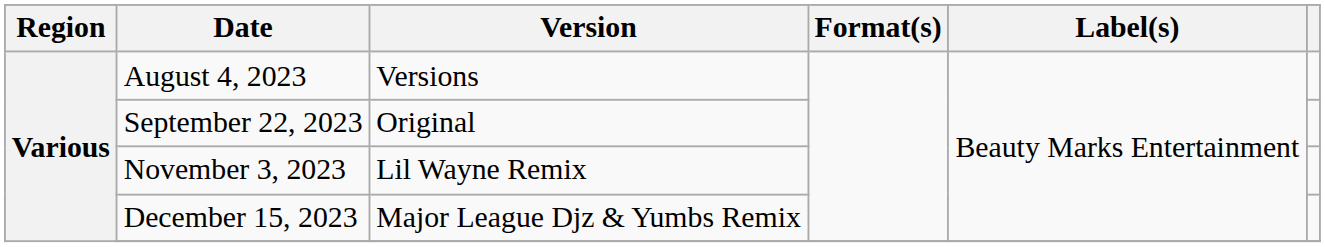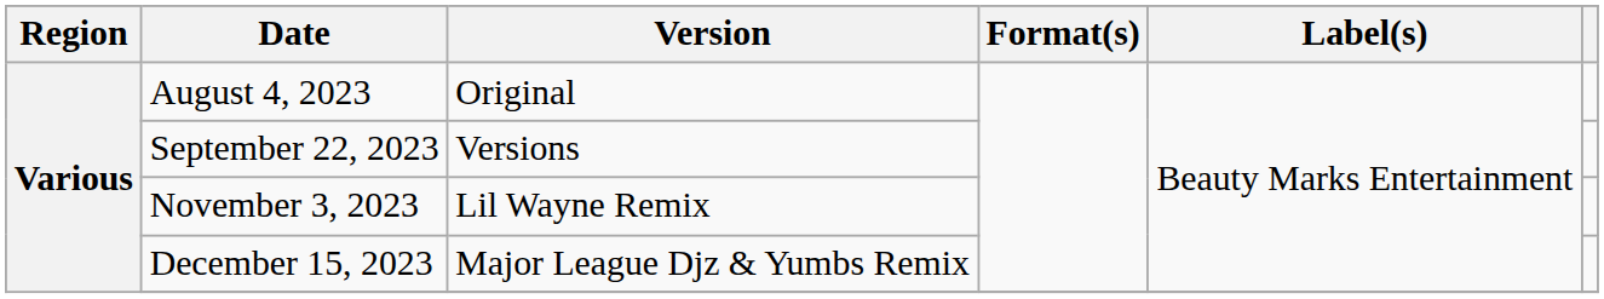August 4, 2023 | Version: Versions -> Original
September 22, 2023 | Version: Original -> Versions
